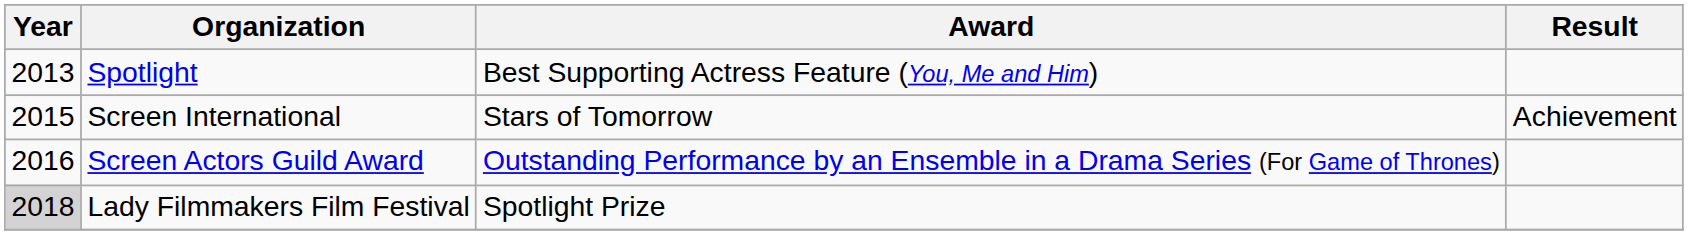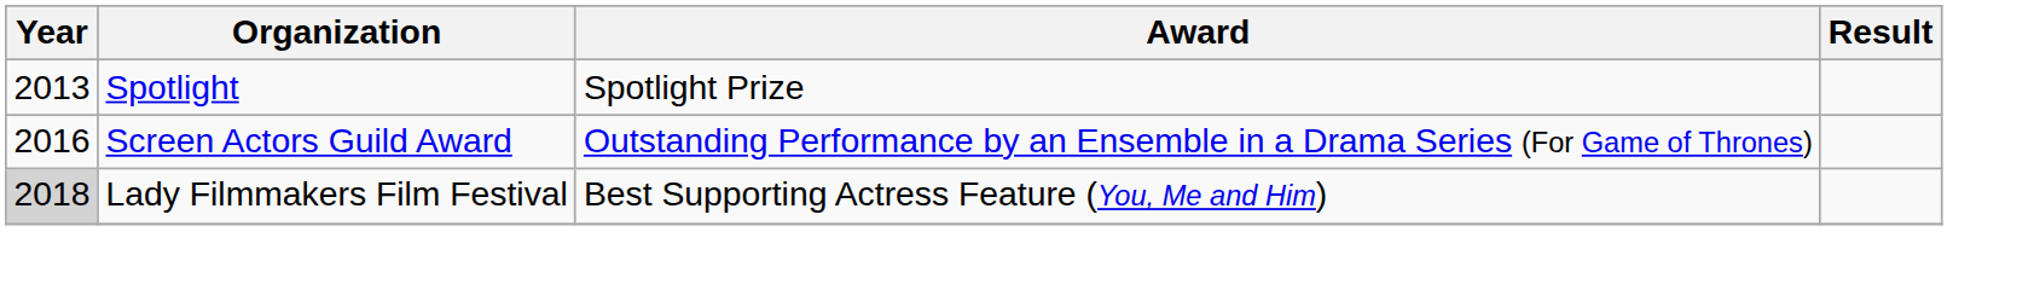Spotlight | Award: Best Supporting Actress Feature (You, Me and Him) -> Spotlight Prize
- row: 2015 | Screen International | Stars of Tomorrow | Achievement
Lady Filmmakers Film Festival | Award: Spotlight Prize -> Best Supporting Actress Feature (You, Me and Him)
